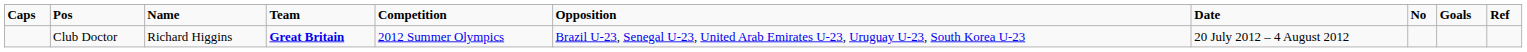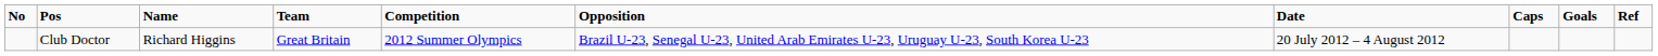columns swapped: No <-> Caps
Club Doctor | Team: bold -> normal
